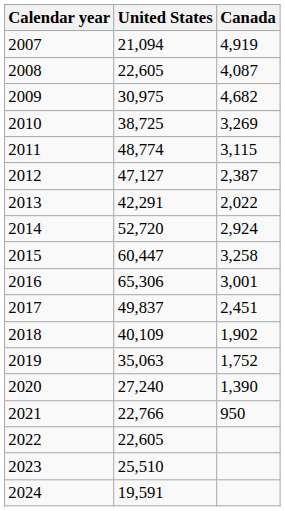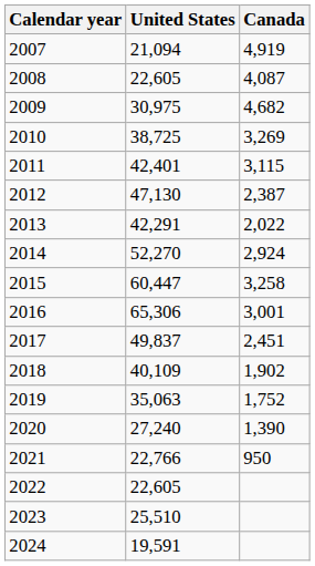2011 | United States: 48,774 -> 42,401
2012 | United States: 47,127 -> 47,130
2014 | United States: 52,720 -> 52,270
